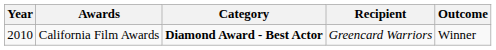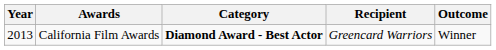California Film Awards | Year: 2010 -> 2013
